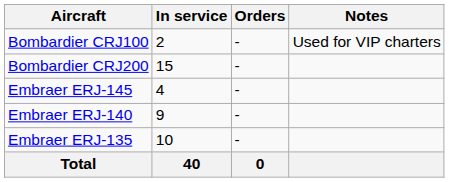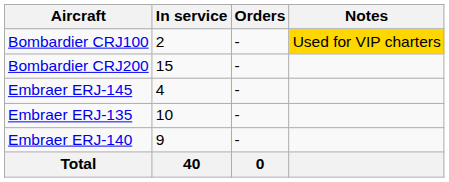Bombardier CRJ100 | Notes: no background -> gold background
rows swapped: Embraer ERJ-140 <-> Embraer ERJ-135
